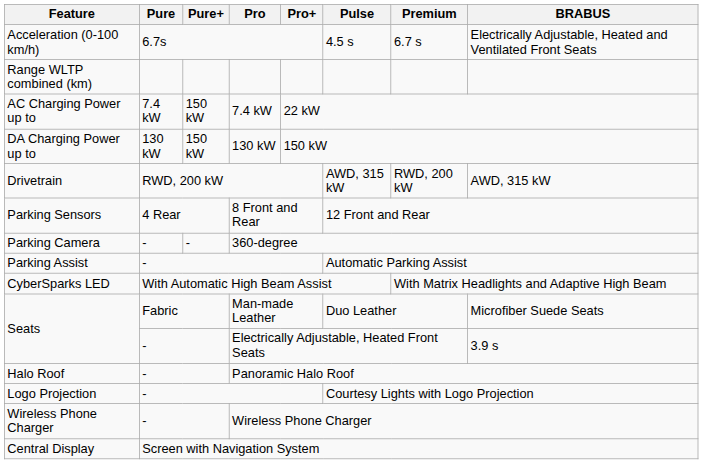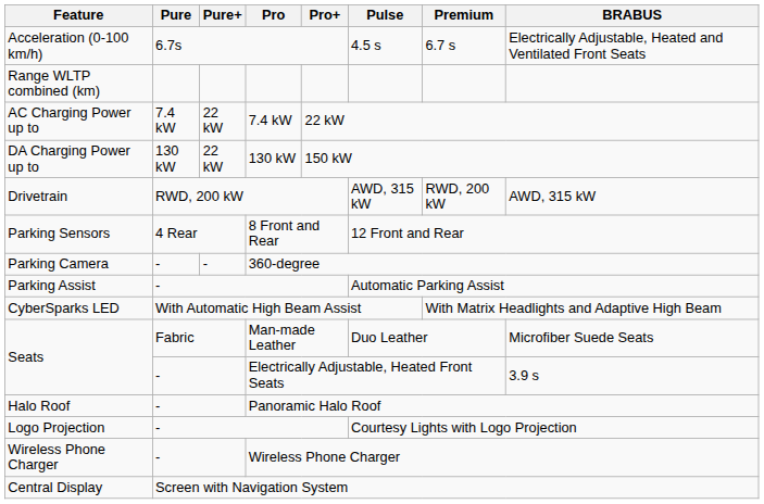AC Charging Power up to | Pure+: 150 kW -> 22 kW
DA Charging Power up to | Pure+: 150 kW -> 22 kW
